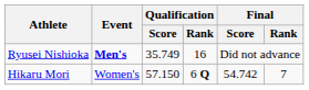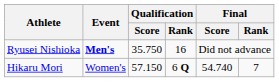Ryusei Nishioka | Qualification / Score: 35.749 -> 35.750
Hikaru Mori | Final / Score: 54.742 -> 54.740
